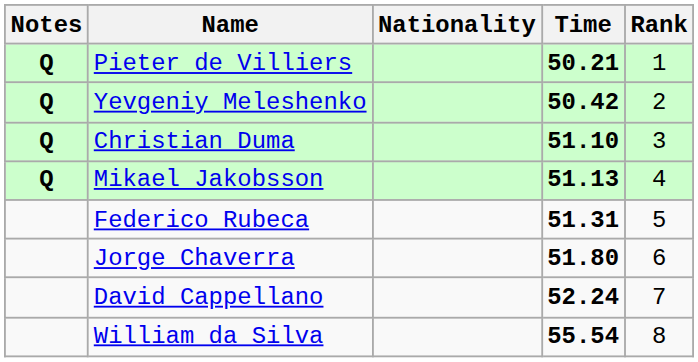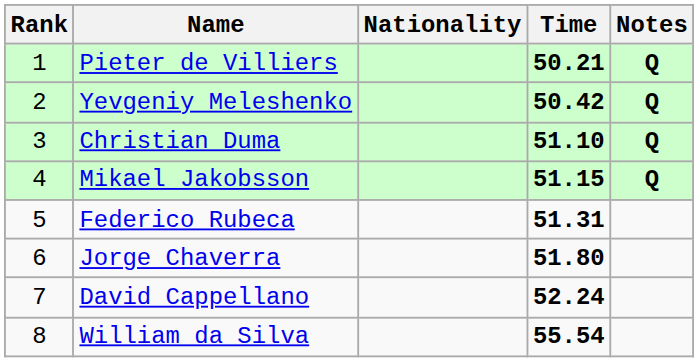columns swapped: Rank <-> Notes
Mikael Jakobsson | Time: 51.13 -> 51.15
